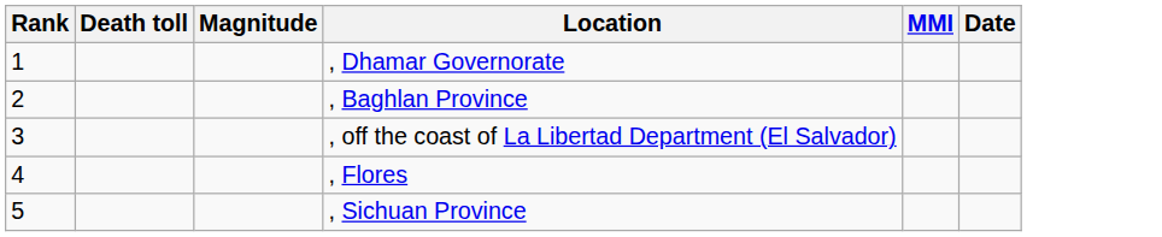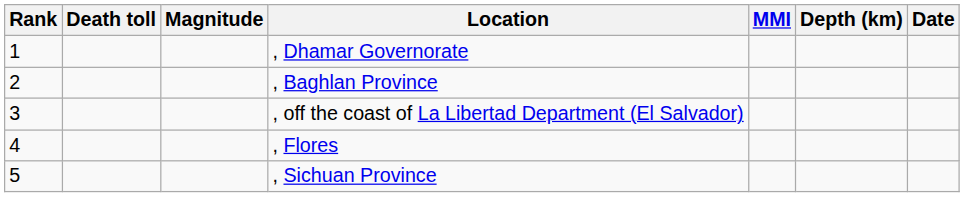+ column: Depth (km)
